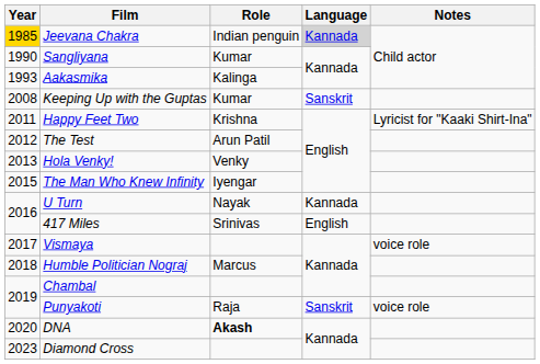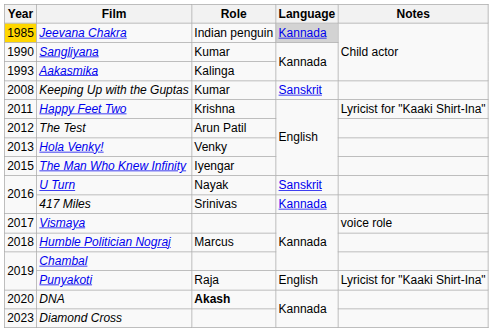U Turn | Language: Kannada -> Sanskrit
417 Miles | Language: English -> Kannada
Punyakoti | Language: Sanskrit -> English
Punyakoti | Notes: voice role -> Lyricist for "Kaaki Shirt-Ina"
